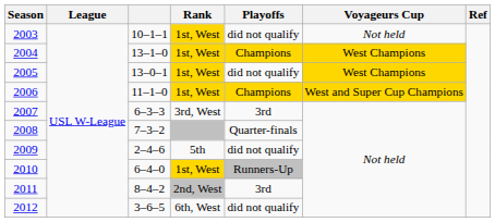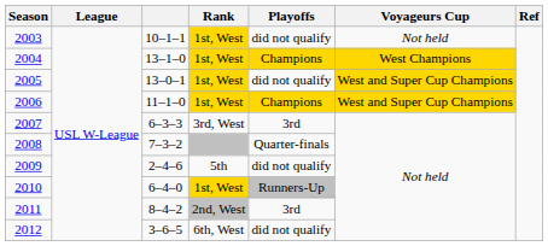2005 | Voyageurs Cup: West Champions -> West and Super Cup Champions
